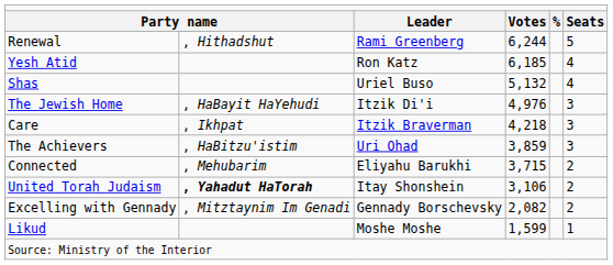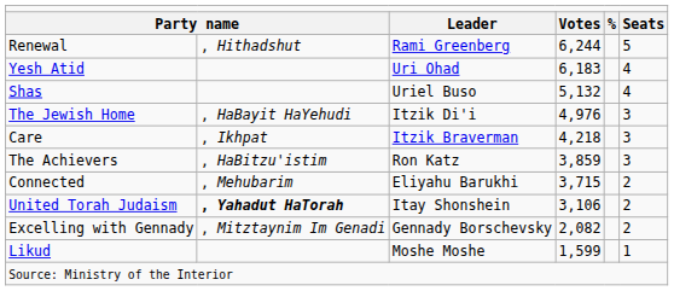Yesh Atid | column 3: Ron Katz -> Uri Ohad
Yesh Atid | column 4: 6,185 -> 6,183
The Achievers | column 3: Uri Ohad -> Ron Katz
